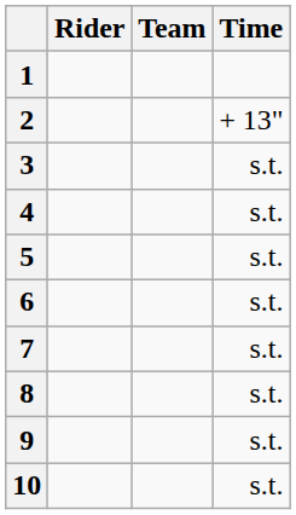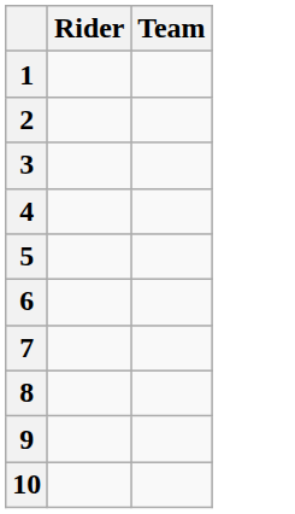- column: Time | + 13" | s.t. | s.t. | s.t. | s.t. | s.t. | s.t. | s.t. | s.t.
